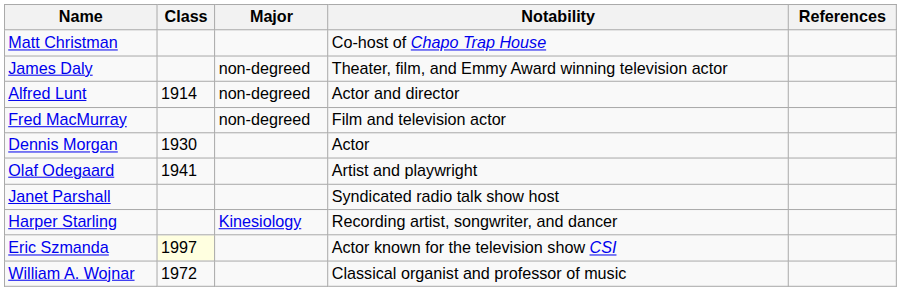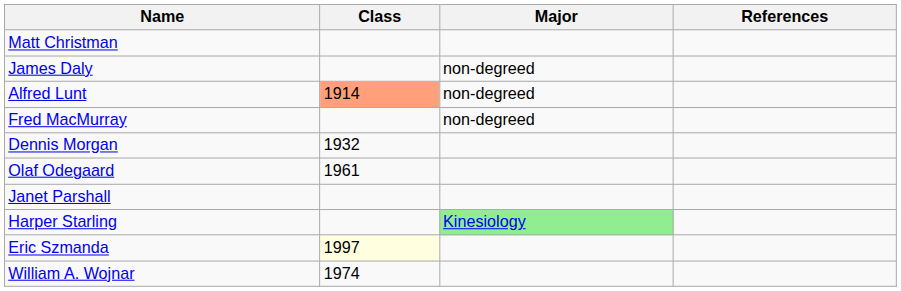- column: Notability | Co-host of Chapo Trap House | Theater, film, and Emmy Award winning television actor | Actor and director | Film and television actor | Actor | Artist and playwright | Syndicated radio talk show host | Recording artist, songwriter, and dancer | Actor known for the television show CSI | Classical organist and professor of music
Alfred Lunt | Class: no background -> lightsalmon background
Dennis Morgan | Class: 1930 -> 1932
Olaf Odegaard | Class: 1941 -> 1961
Harper Starling | Major: no background -> lightgreen background
William A. Wojnar | Class: 1972 -> 1974
